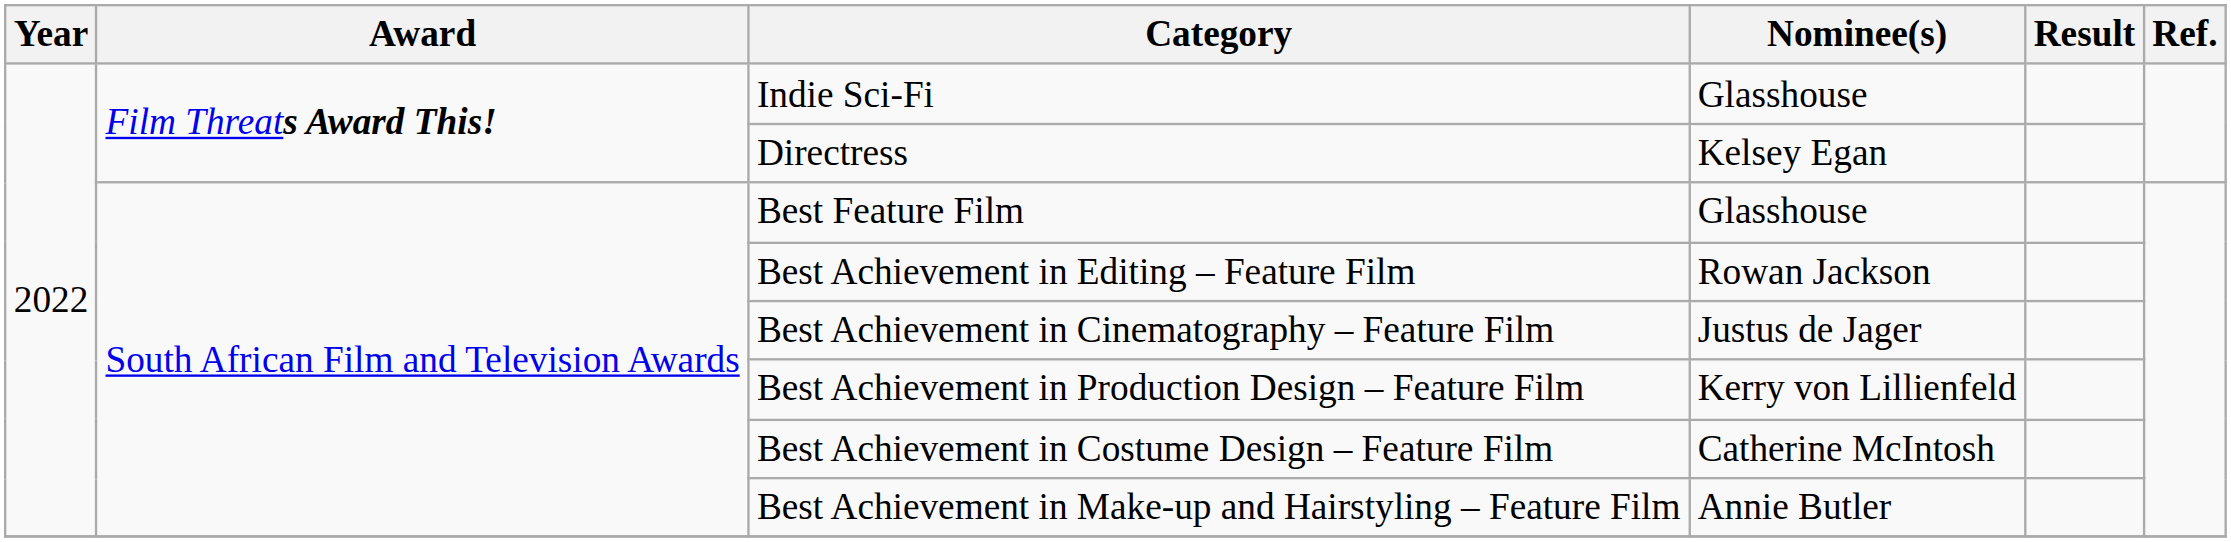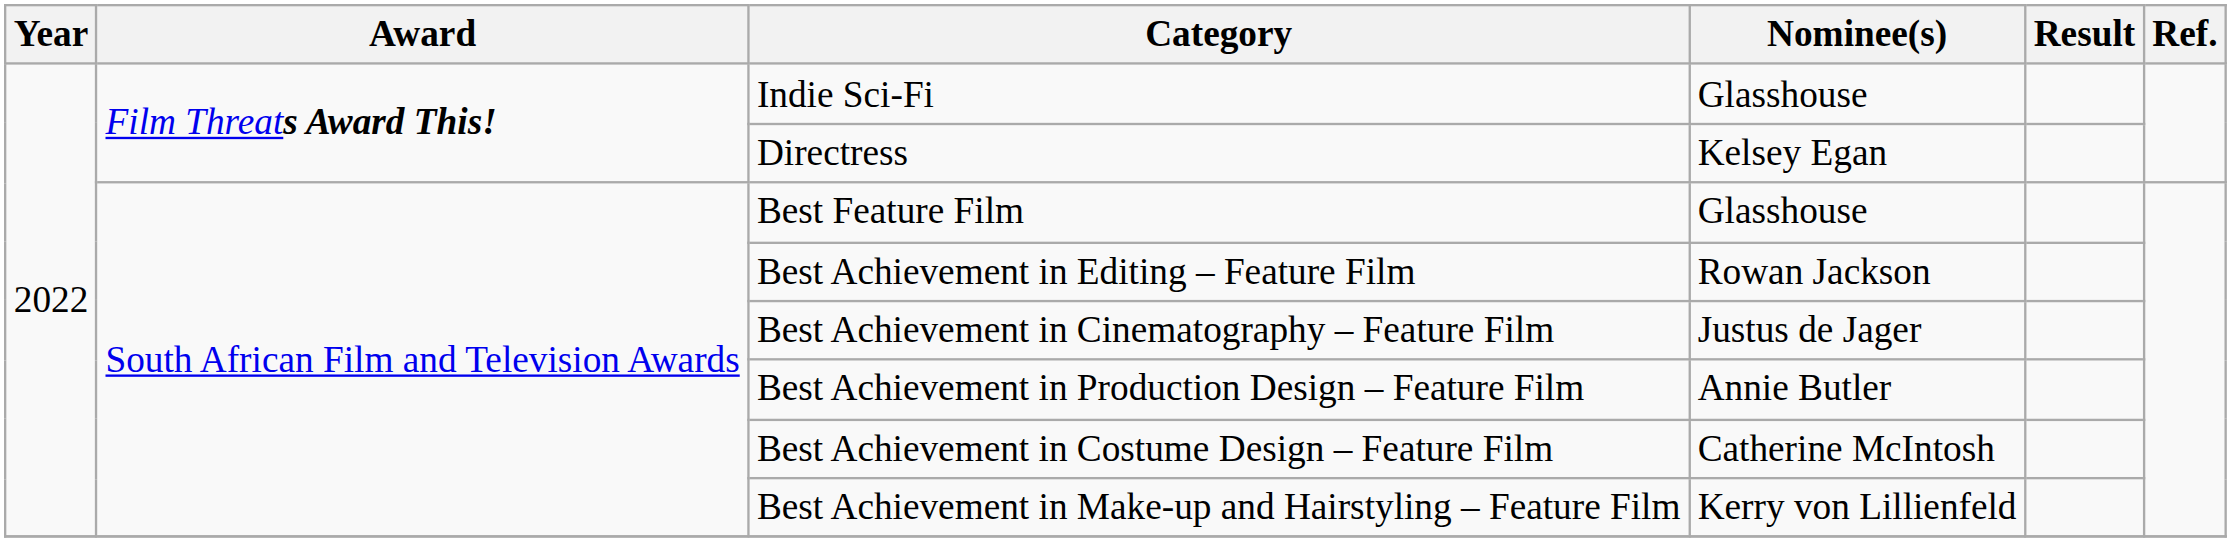Best Achievement in Production Design – Feature Film | Nominee(s): Kerry von Lillienfeld -> Annie Butler
Best Achievement in Make-up and Hairstyling – Feature Film | Nominee(s): Annie Butler -> Kerry von Lillienfeld
